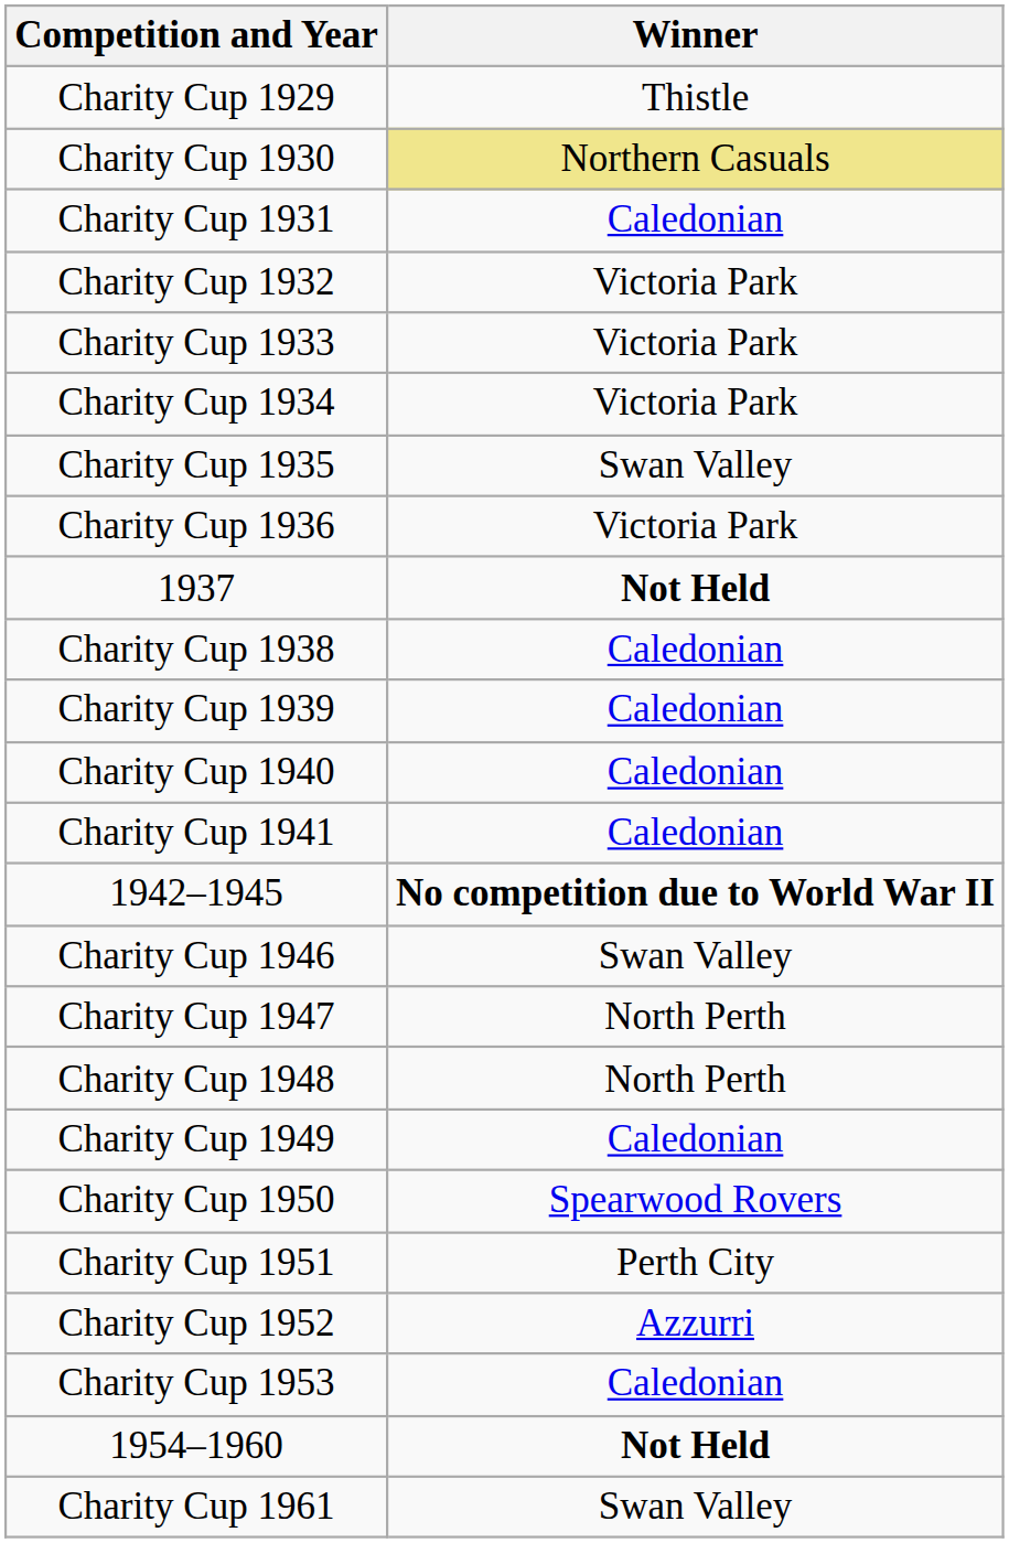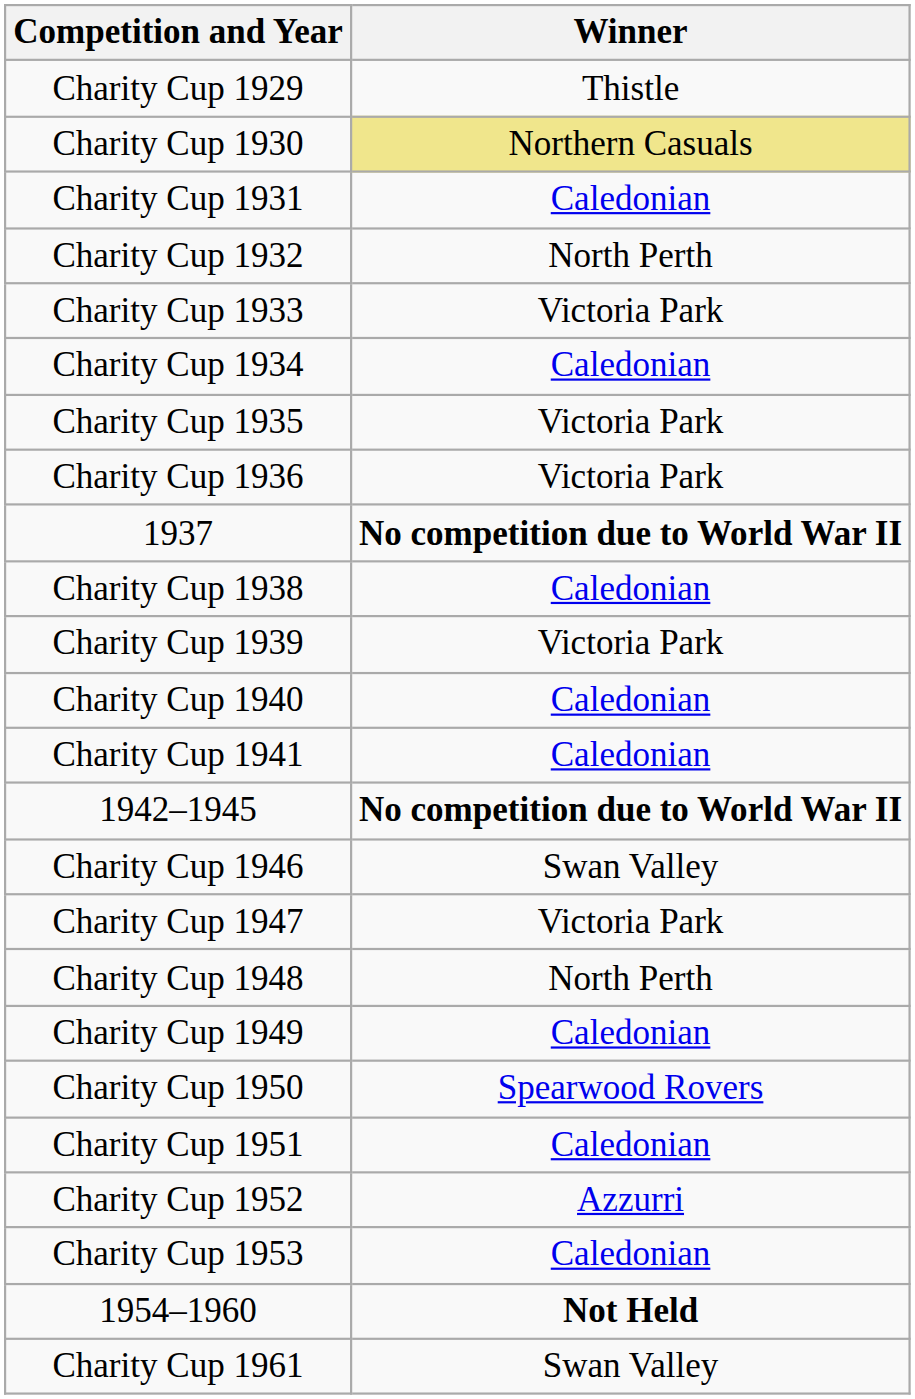Charity Cup 1932 | Winner: Victoria Park -> North Perth
Charity Cup 1934 | Winner: Victoria Park -> Caledonian
Charity Cup 1935 | Winner: Swan Valley -> Victoria Park
1937 | Winner: Not Held -> No competition due to World War II
Charity Cup 1939 | Winner: Caledonian -> Victoria Park
Charity Cup 1947 | Winner: North Perth -> Victoria Park
Charity Cup 1951 | Winner: Perth City -> Caledonian
